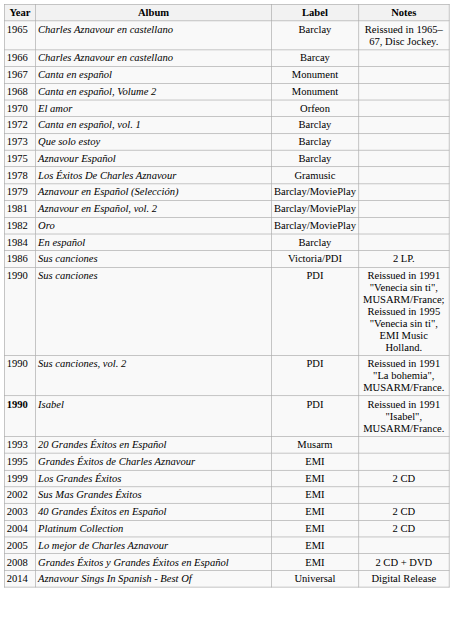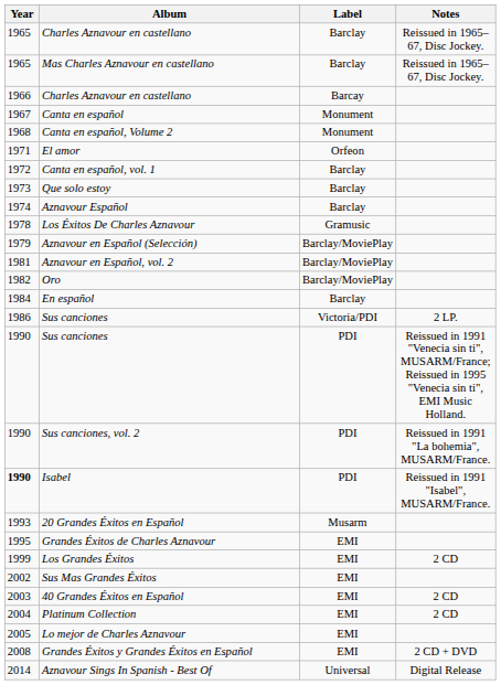+ row: 1965 | Mas Charles Aznavour en castellano | Barclay | Reissued in 1965–67, Disc Jockey.
El amor | Year: 1970 -> 1971
Aznavour Español | Year: 1975 -> 1974
